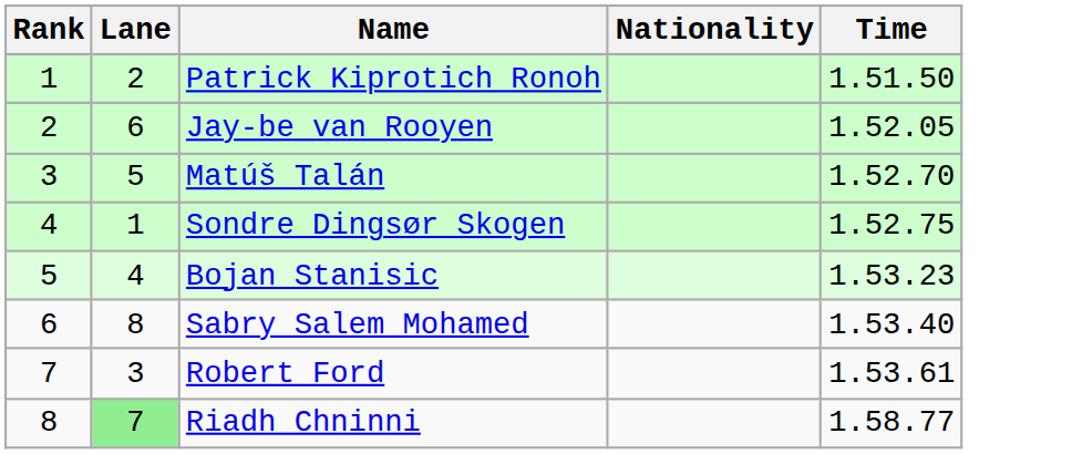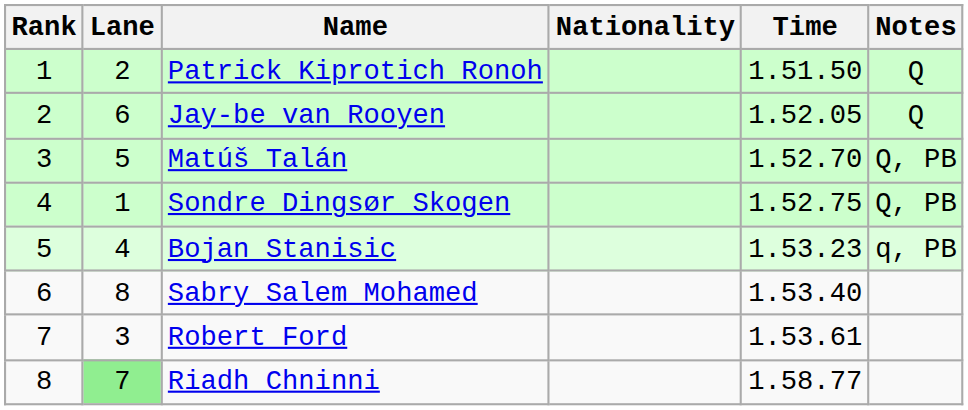+ column: Notes | Q | Q | Q, PB | Q, PB | q, PB
